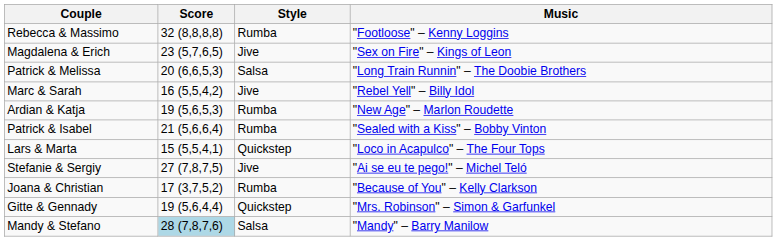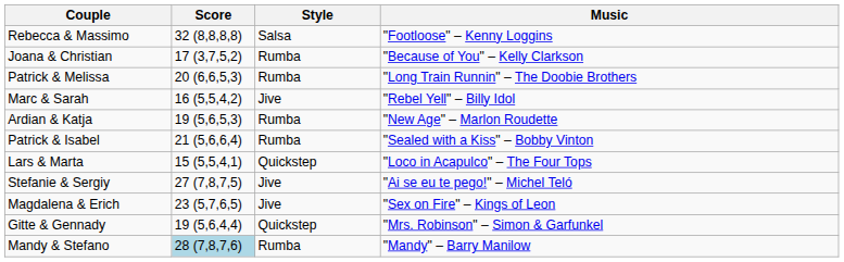Rebecca & Massimo | Style: Rumba -> Salsa
rows swapped: Magdalena & Erich <-> Joana & Christian
Patrick & Melissa | Style: Salsa -> Rumba
Mandy & Stefano | Style: Salsa -> Rumba
